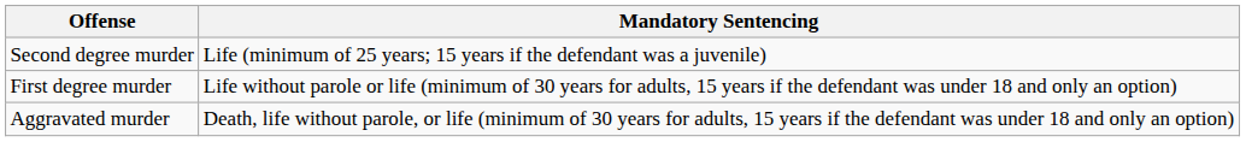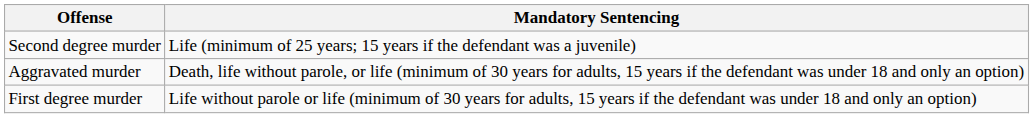rows swapped: First degree murder <-> Aggravated murder
